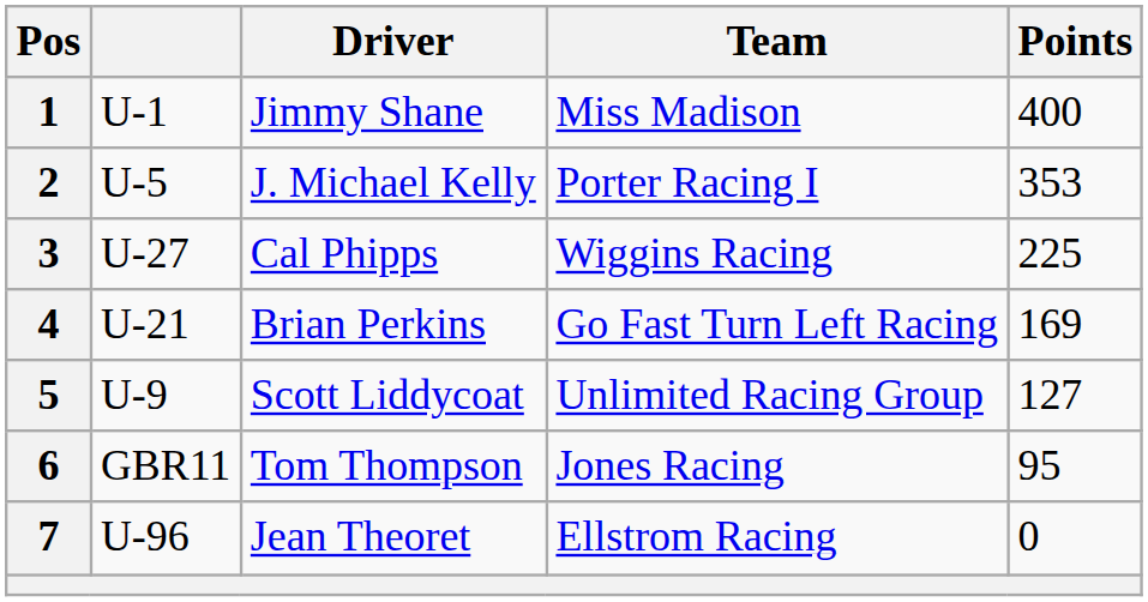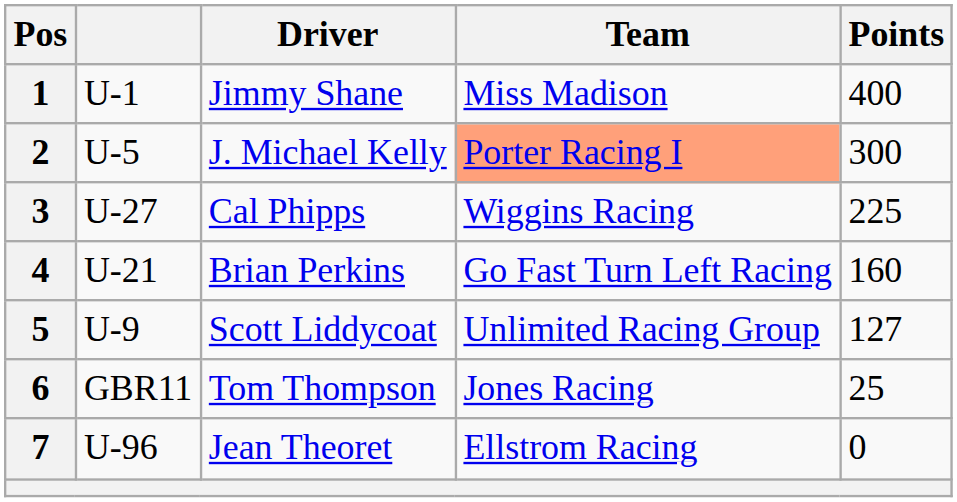2 | Team: no background -> lightsalmon background
2 | Points: 353 -> 300
4 | Points: 169 -> 160
6 | Points: 95 -> 25
